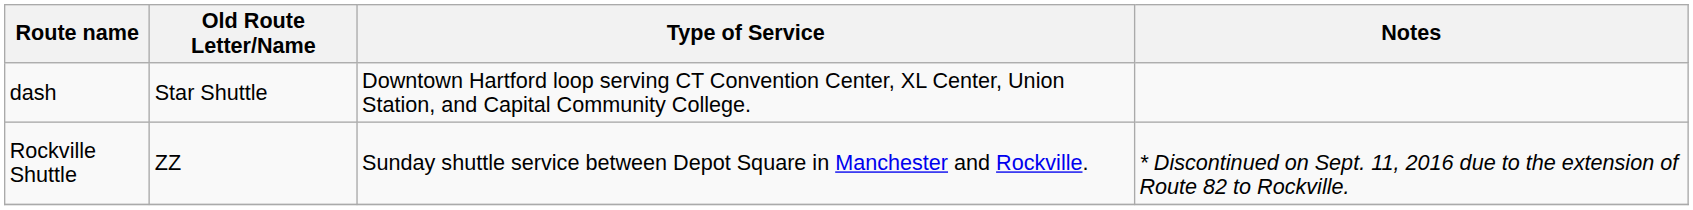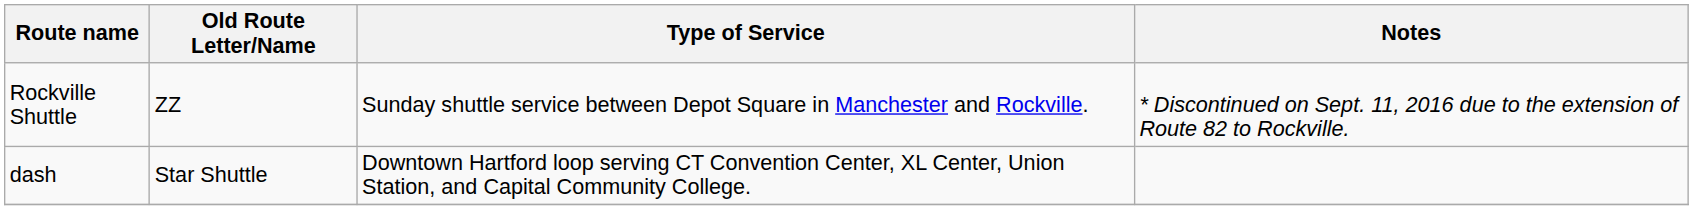rows swapped: Rockville Shuttle <-> dash
